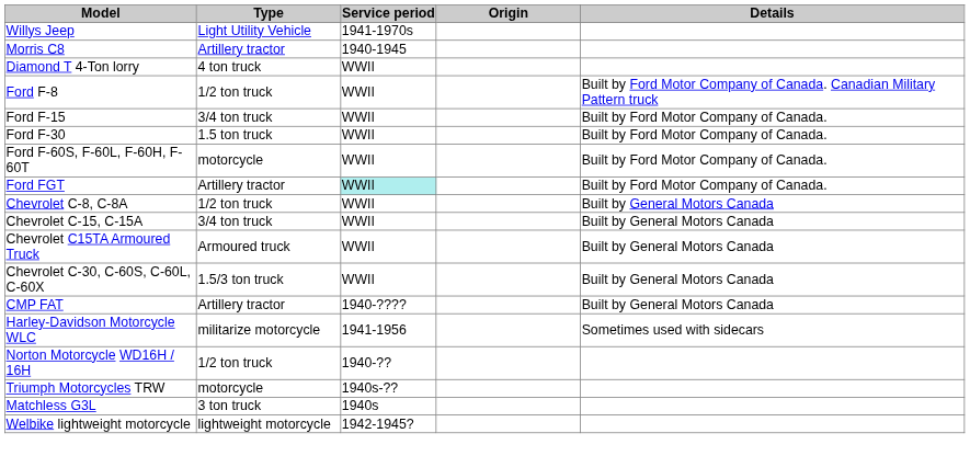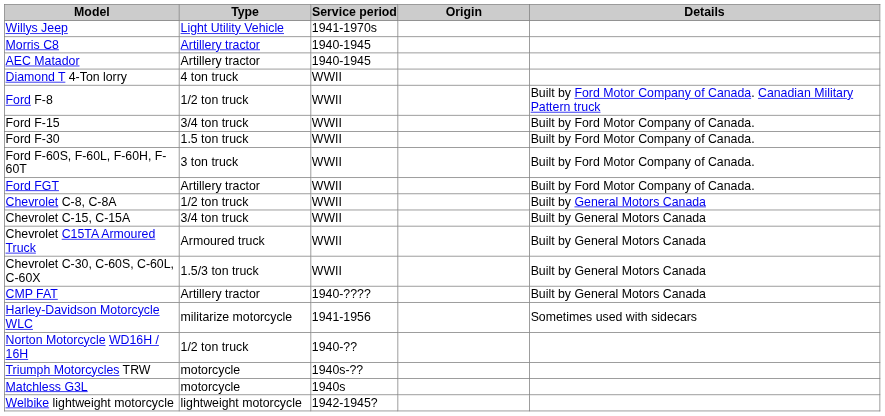+ row: AEC Matador | Artillery tractor | 1940-1945
Ford F-60S, F-60L, F-60H, F-60T | Type: motorcycle -> 3 ton truck
Ford FGT | Service period: paleturquoise background -> no background
Matchless G3L | Type: 3 ton truck -> motorcycle
